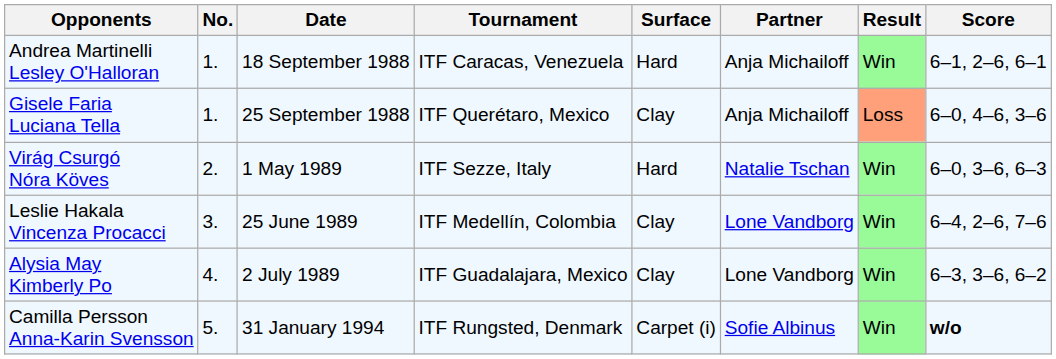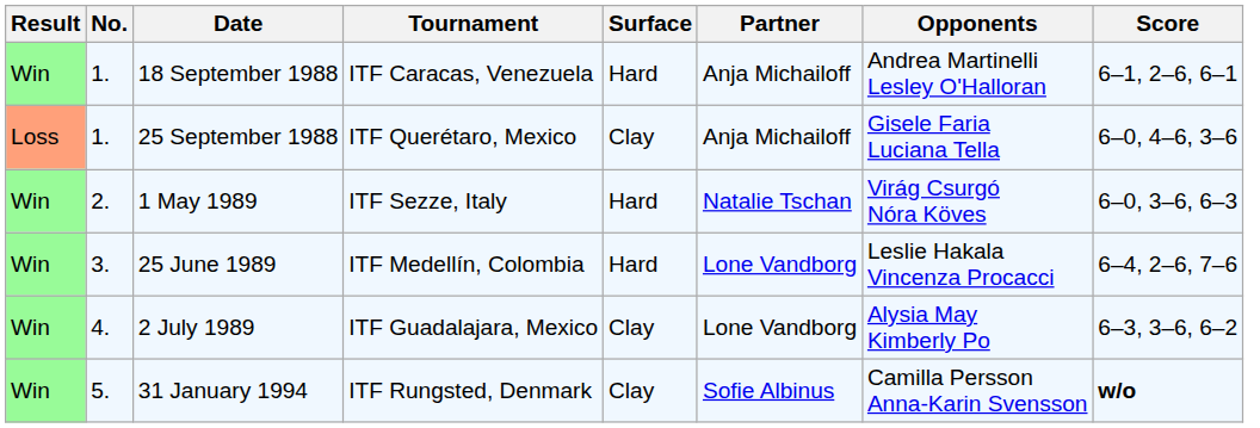columns swapped: Result <-> Opponents
25 June 1989 | Surface: Clay -> Hard
31 January 1994 | Surface: Carpet (i) -> Clay
